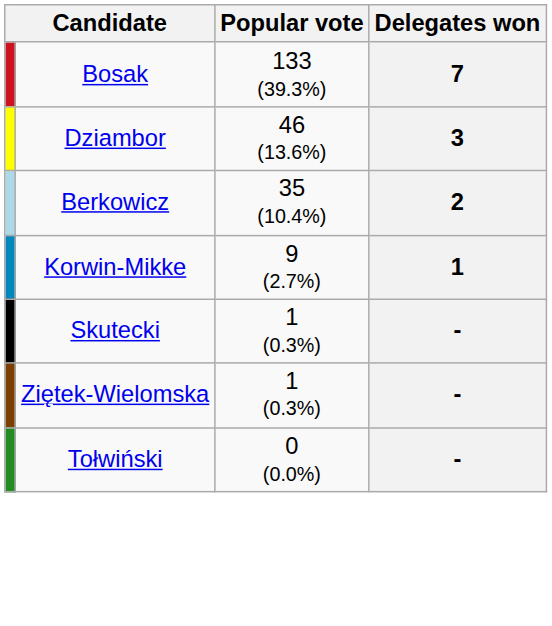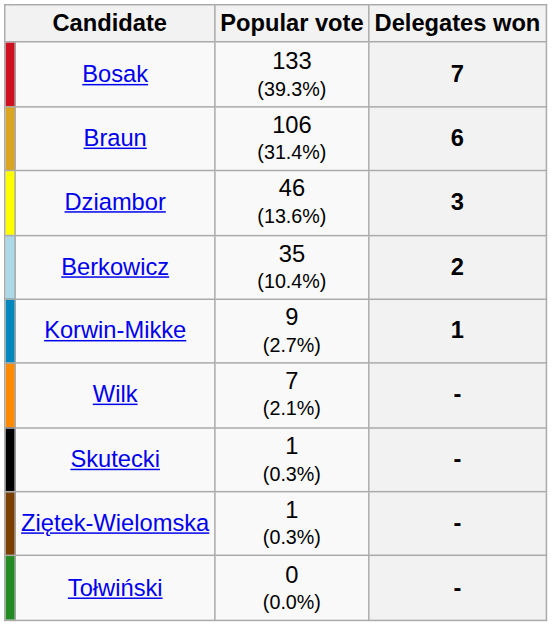+ row: Braun | 106 (31.4%) | 6
+ row: Wilk | 7 (2.1%) | -
